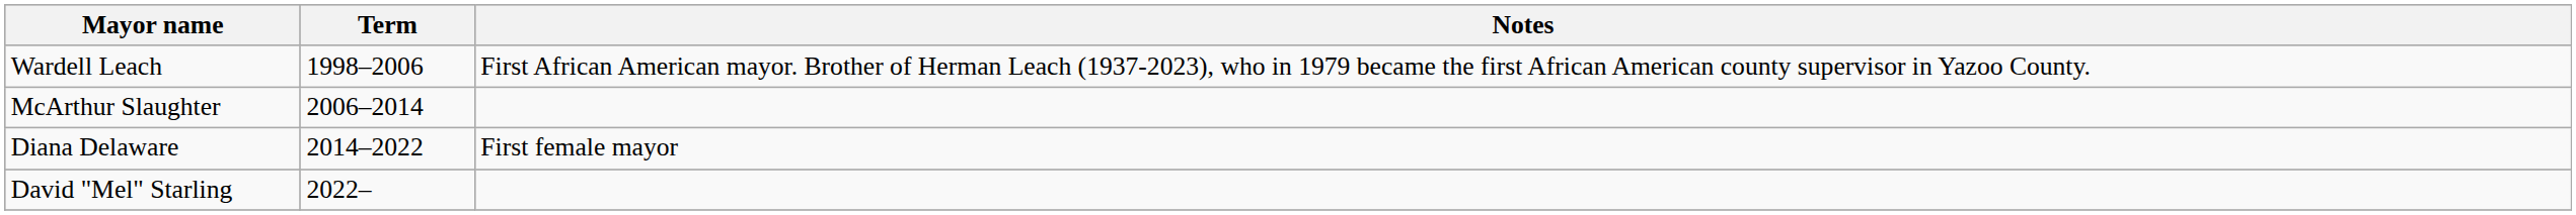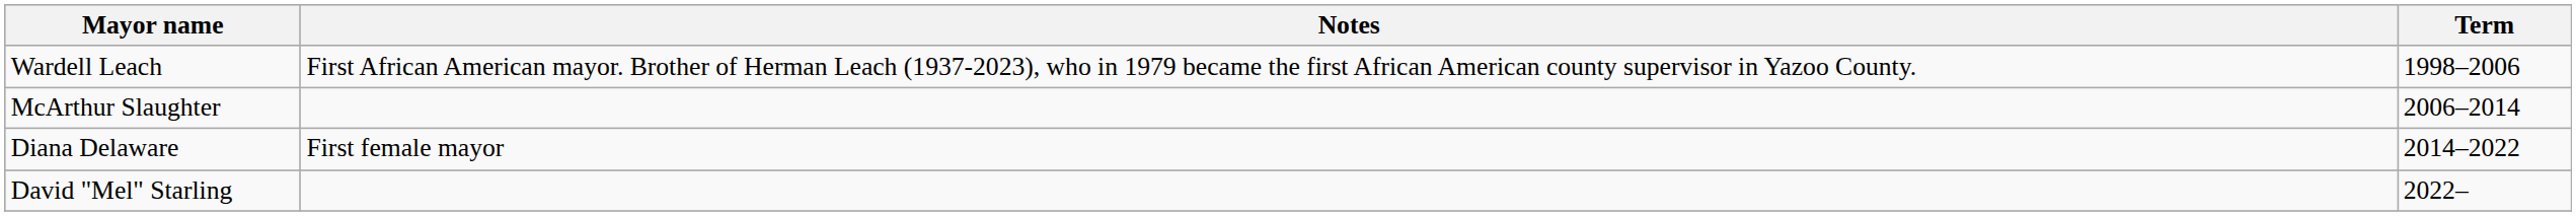columns swapped: Term <-> Notes
